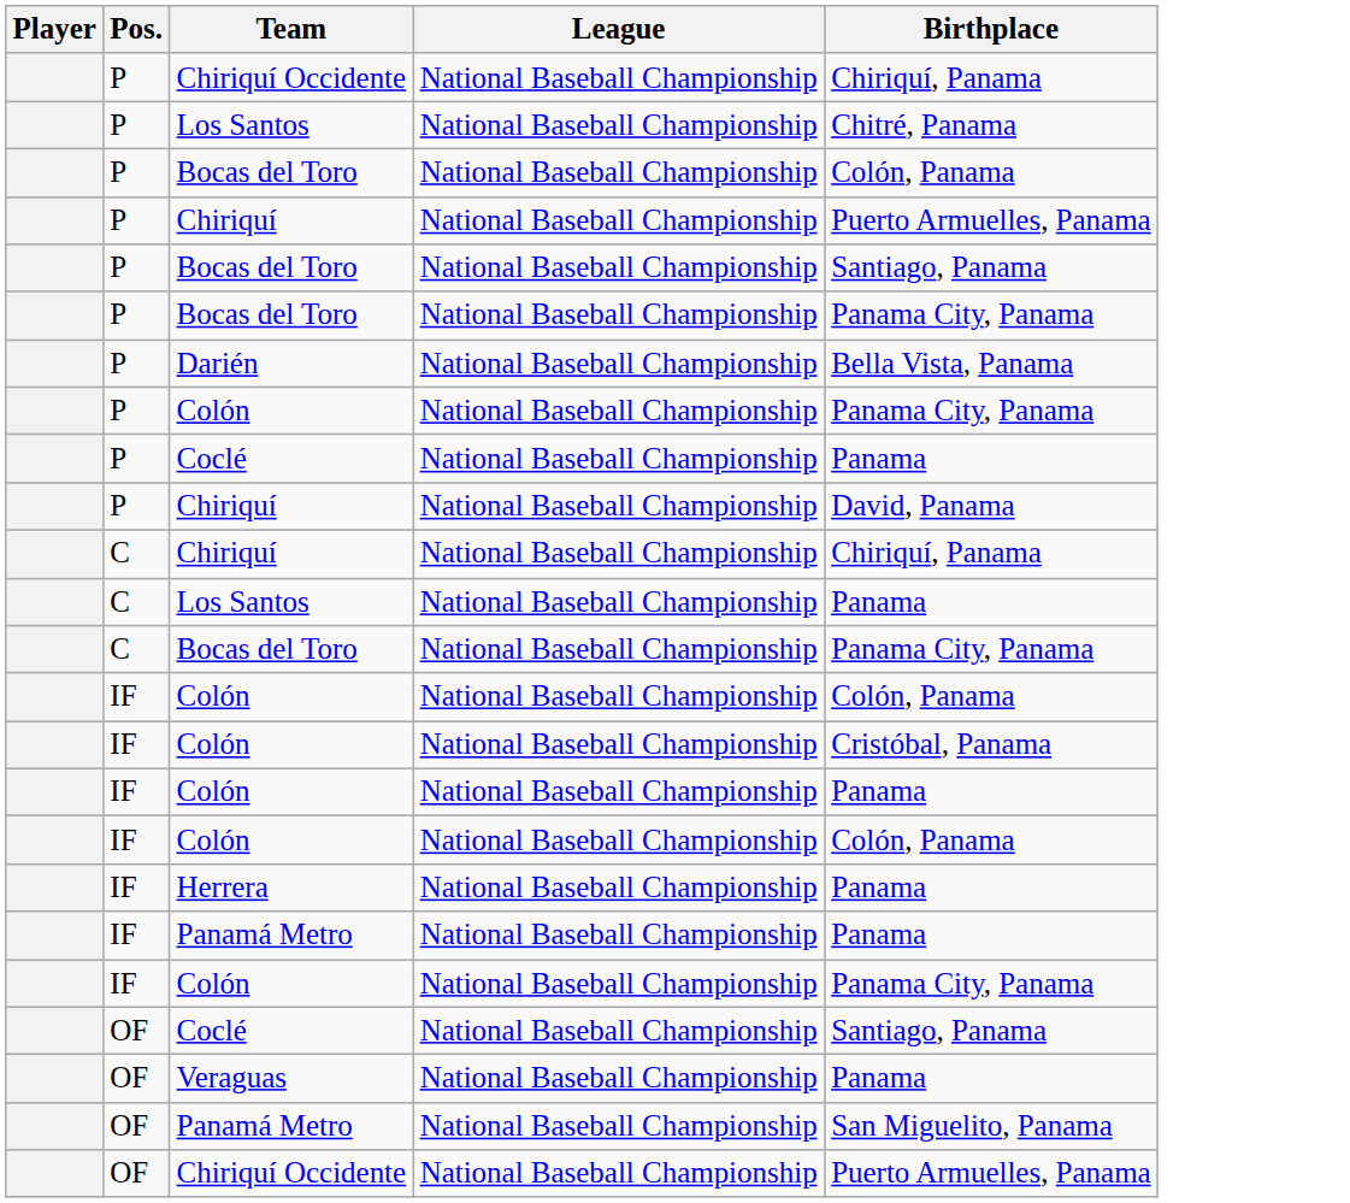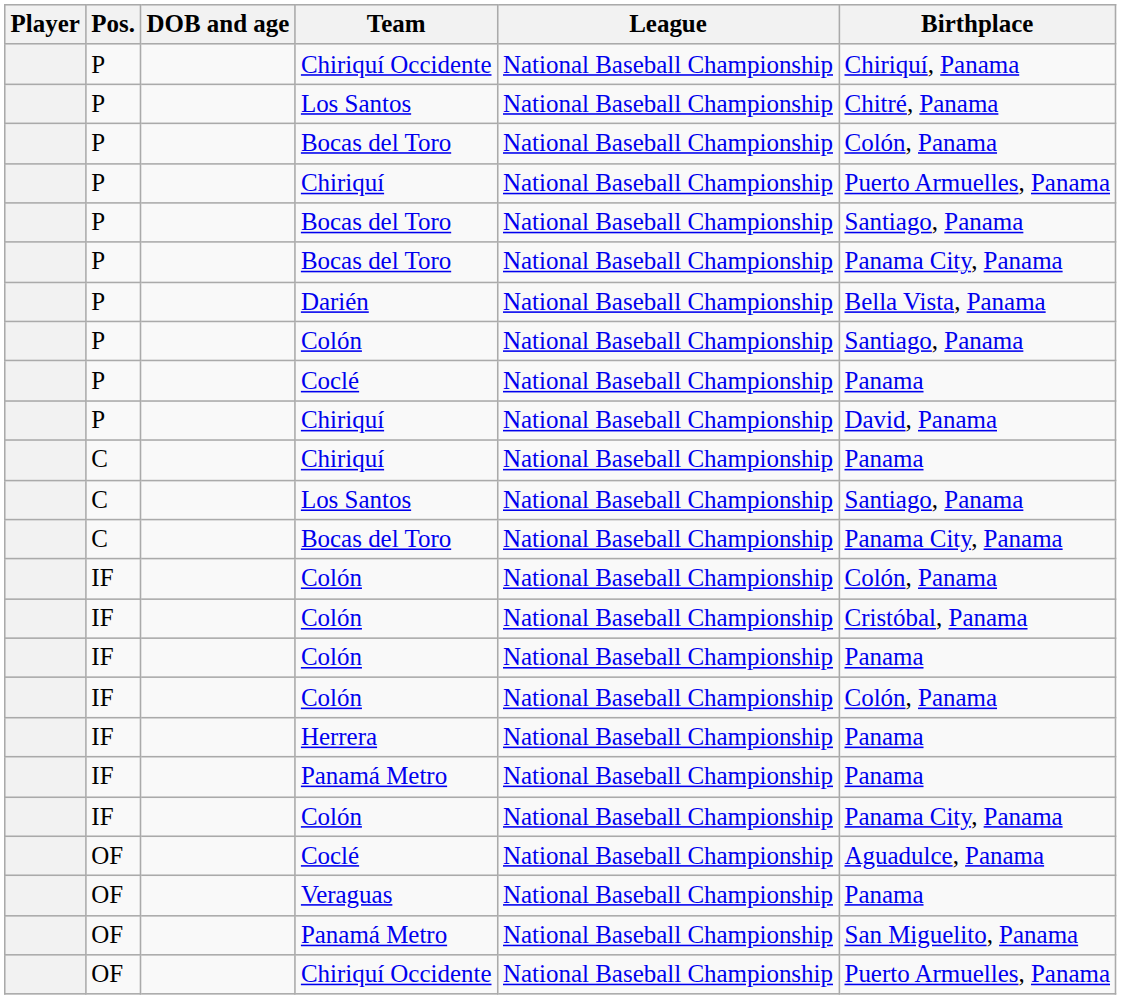+ column: DOB and age
P / Colón | Birthplace: Panama City, Panama -> Santiago, Panama
C / Chiriquí | Birthplace: Chiriquí, Panama -> Panama
C / Los Santos | Birthplace: Panama -> Santiago, Panama
OF / Coclé | Birthplace: Santiago, Panama -> Aguadulce, Panama
